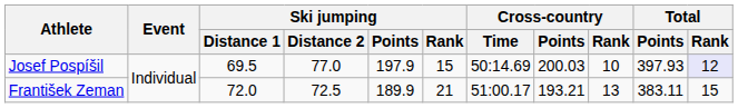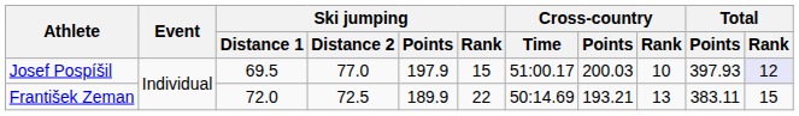Josef Pospíšil | Cross-country / Time: 50:14.69 -> 51:00.17
František Zeman | Ski jumping / Rank: 21 -> 22
František Zeman | Cross-country / Time: 51:00.17 -> 50:14.69
